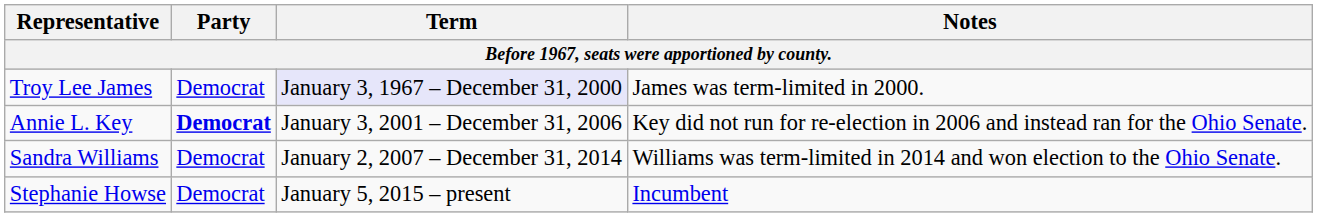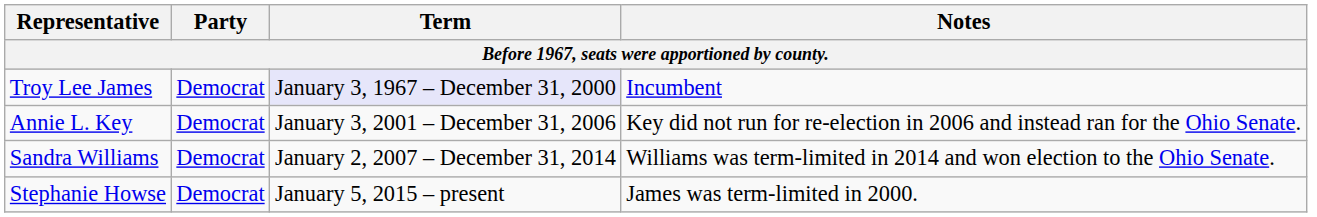Troy Lee James | Notes: James was term-limited in 2000. -> Incumbent
Annie L. Key | Party: bold -> normal
Stephanie Howse | Notes: Incumbent -> James was term-limited in 2000.
